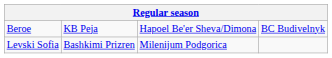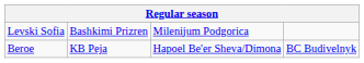rows swapped: Beroe <-> Levski Sofia
